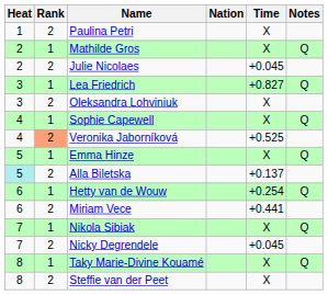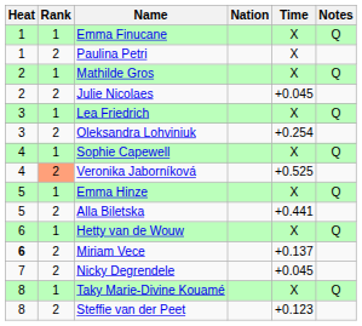+ row: 1 | 1 | Emma Finucane | X | Q
Lea Friedrich | Time: +0.827 -> X
Oleksandra Lohviniuk | Time: X -> +0.254
Alla Biletska | Heat: paleturquoise background -> no background
Alla Biletska | Time: +0.137 -> +0.441
Hetty van de Wouw | Time: +0.254 -> X
Miriam Vece | Heat: normal -> bold
Miriam Vece | Time: +0.441 -> +0.137
- row: 7 | 1 | Nikola Sibiak | X | Q
Steffie van der Peet | Time: X -> +0.123
